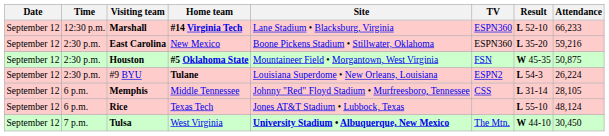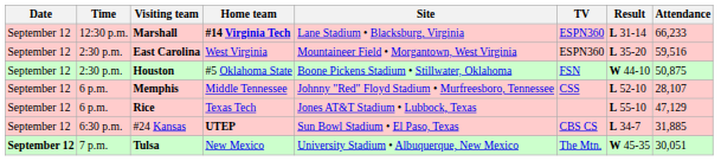Marshall | Result: L 52-10 -> L 31-14
East Carolina | Home team: New Mexico -> West Virginia
East Carolina | Site: Boone Pickens Stadium • Stillwater, Oklahoma -> Mountaineer Field • Morgantown, West Virginia
East Carolina | Attendance: 59,216 -> 59,516
Houston | Home team: bold -> normal
Houston | Site: Mountaineer Field • Morgantown, West Virginia -> Boone Pickens Stadium • Stillwater, Oklahoma
Houston | Result: W 45-35 -> W 44-10
- row: September 12 | 2:30 p.m. | #9 BYU | Tulane | Louisiana Superdome • New Orleans, Louisiana | ESPN2 | L 54-3 | 26,224
Memphis | Result: L 31-14 -> L 52-10
Memphis | Attendance: 28,105 -> 28,107
Rice | Attendance: 48,124 -> 47,129
+ row: September 12 | 6:30 p.m. | #24 Kansas | UTEP | Sun Bowl Stadium • El Paso, Texas | CBS CS | L 34-7 | 31,885
Tulsa | Date: normal -> bold
Tulsa | Home team: West Virginia -> New Mexico
Tulsa | Site: bold -> normal
Tulsa | Result: W 44-10 -> W 45-35
Tulsa | Attendance: 30,450 -> 30,051
